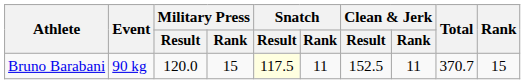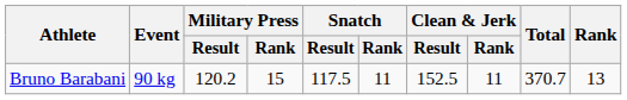Bruno Barabani | Military Press / Result: 120.0 -> 120.2
Bruno Barabani | Snatch / Result: lightyellow background -> no background
Bruno Barabani | Rank: 15 -> 13
